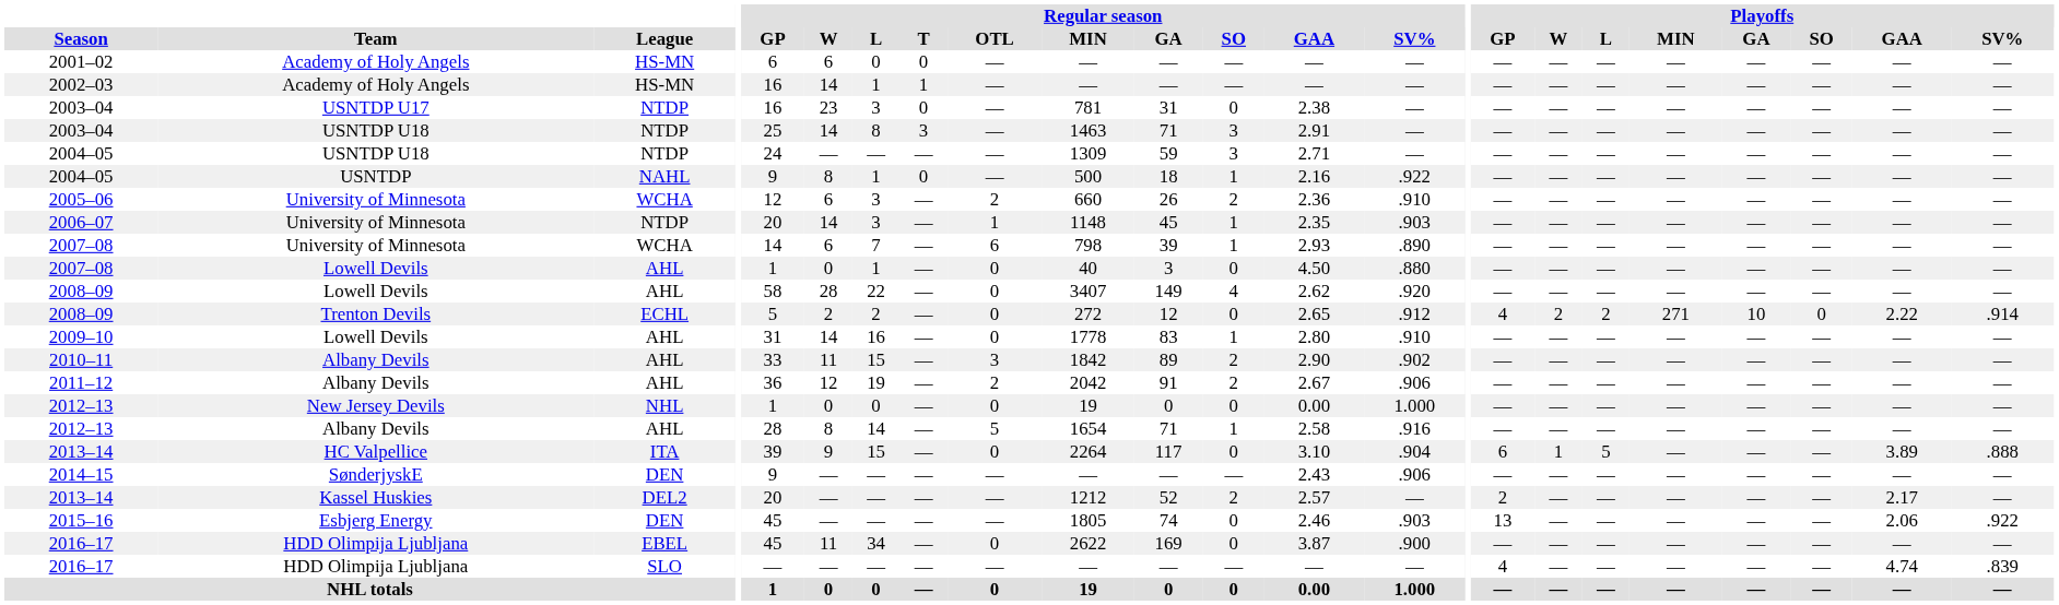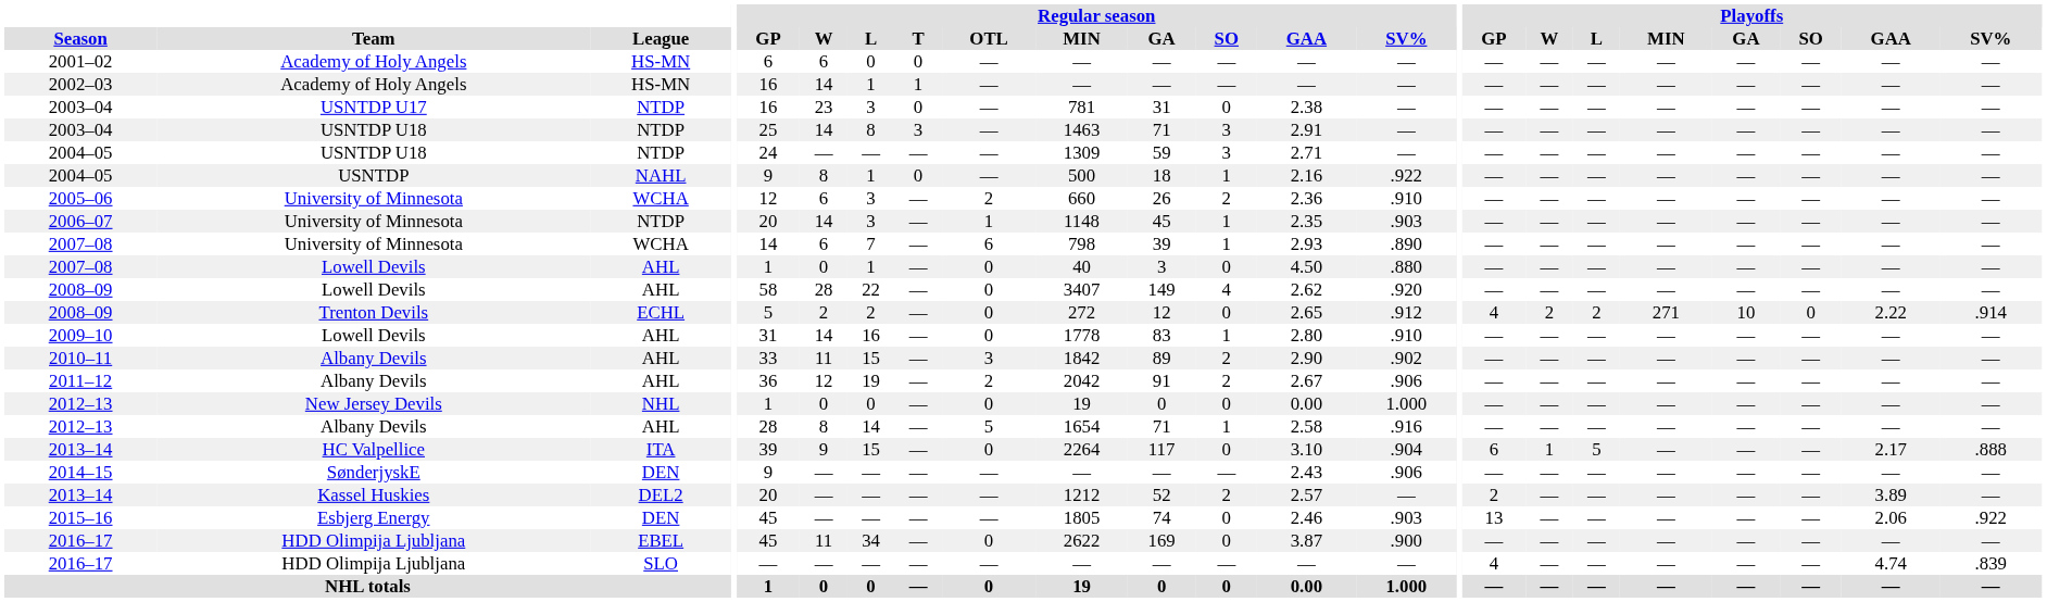2013–14 / HC Valpellice | Playoffs / GAA: 3.89 -> 2.17
2013–14 / Kassel Huskies | Playoffs / GAA: 2.17 -> 3.89
